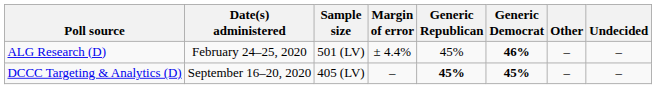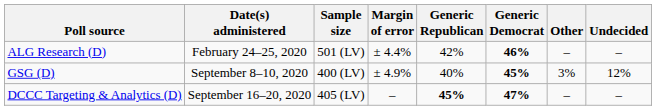ALG Research (D) | Generic Republican: 45% -> 42%
+ row: GSG (D) | September 8–10, 2020 | 400 (LV) | ± 4.9% | 40% | 45% | 3% | 12%
DCCC Targeting & Analytics (D) | Generic Democrat: 45% -> 47%
